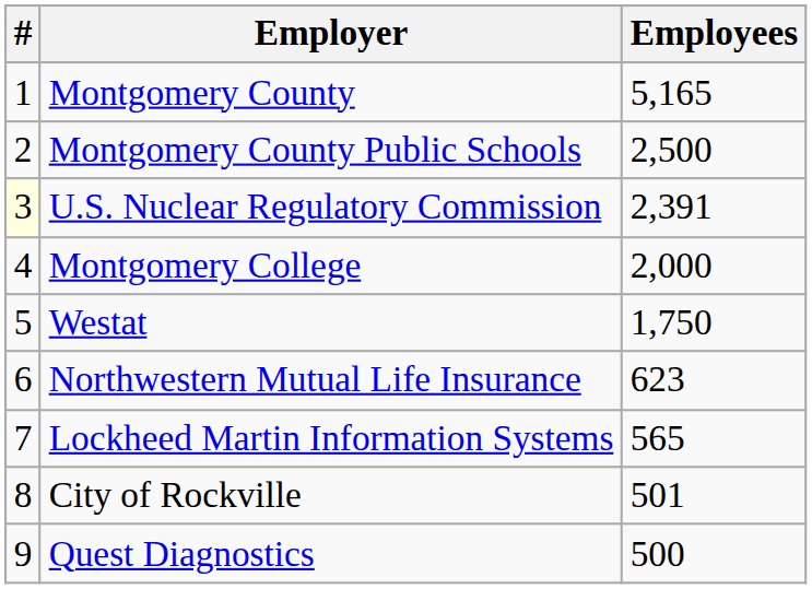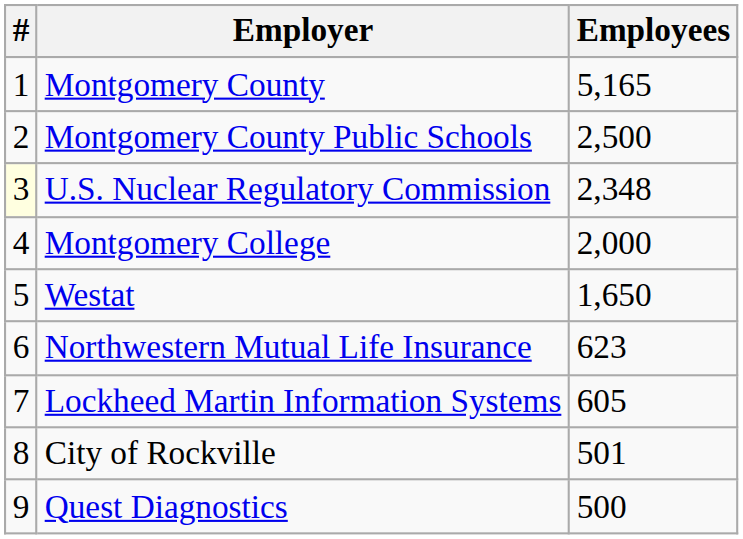U.S. Nuclear Regulatory Commission | Employees: 2,391 -> 2,348
Westat | Employees: 1,750 -> 1,650
Lockheed Martin Information Systems | Employees: 565 -> 605
